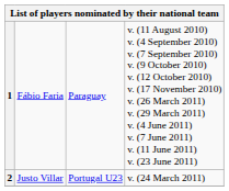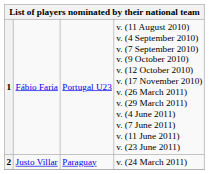1 | column 3: Paraguay -> Portugal U23
2 | column 3: Portugal U23 -> Paraguay
